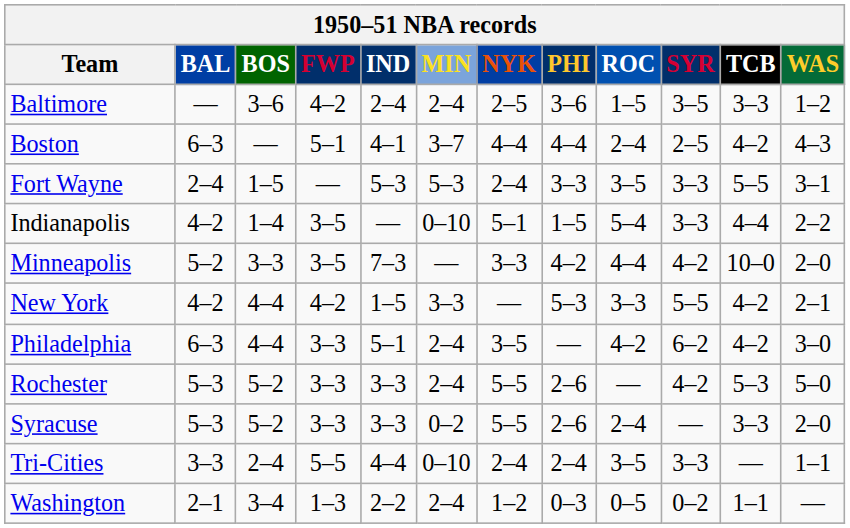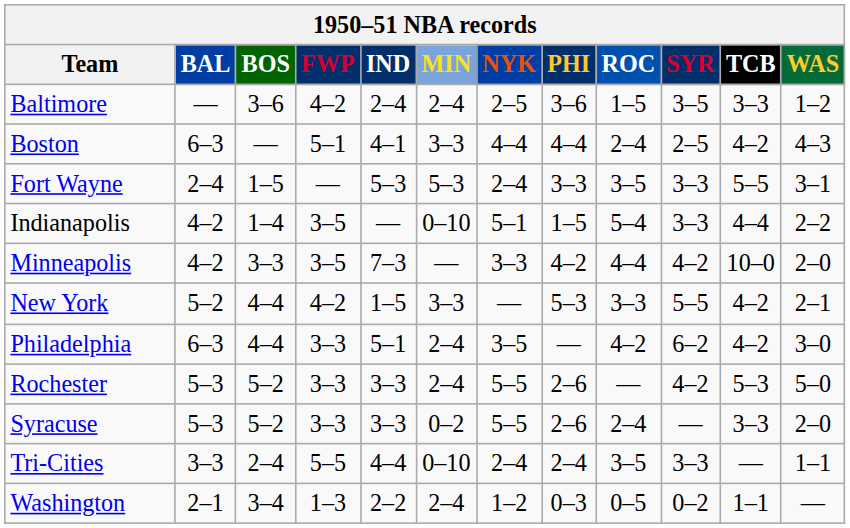Boston | MIN: 3–7 -> 3–3
Minneapolis | BAL: 5–2 -> 4–2
New York | BAL: 4–2 -> 5–2
